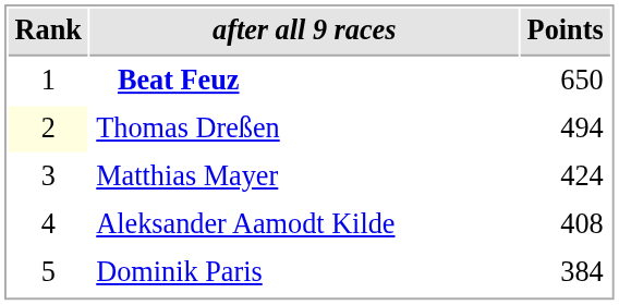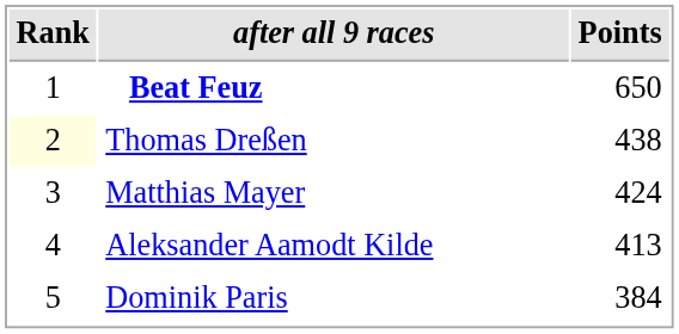Thomas Dreßen | Points: 494 -> 438
Aleksander Aamodt Kilde | Points: 408 -> 413
